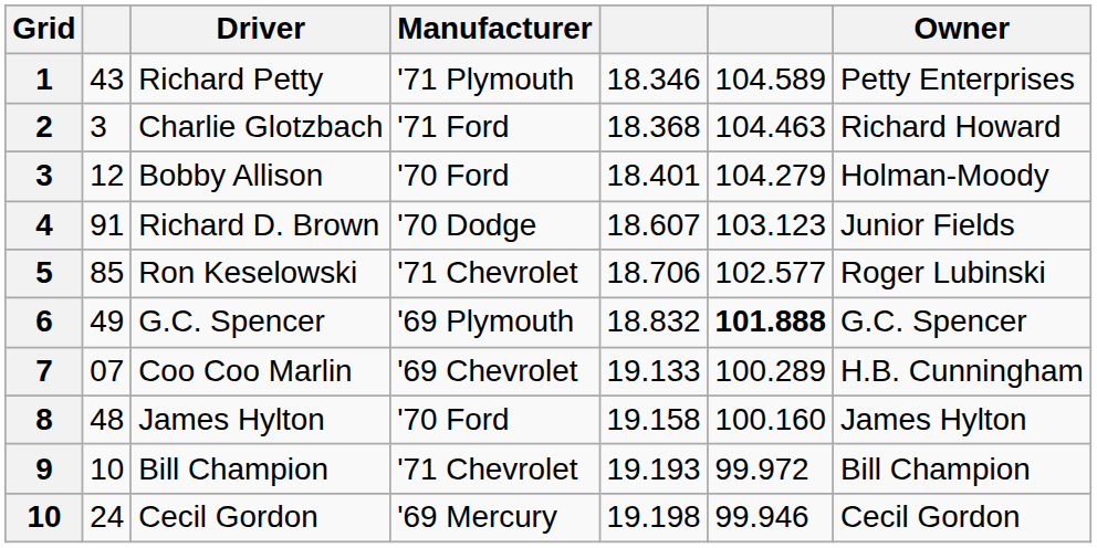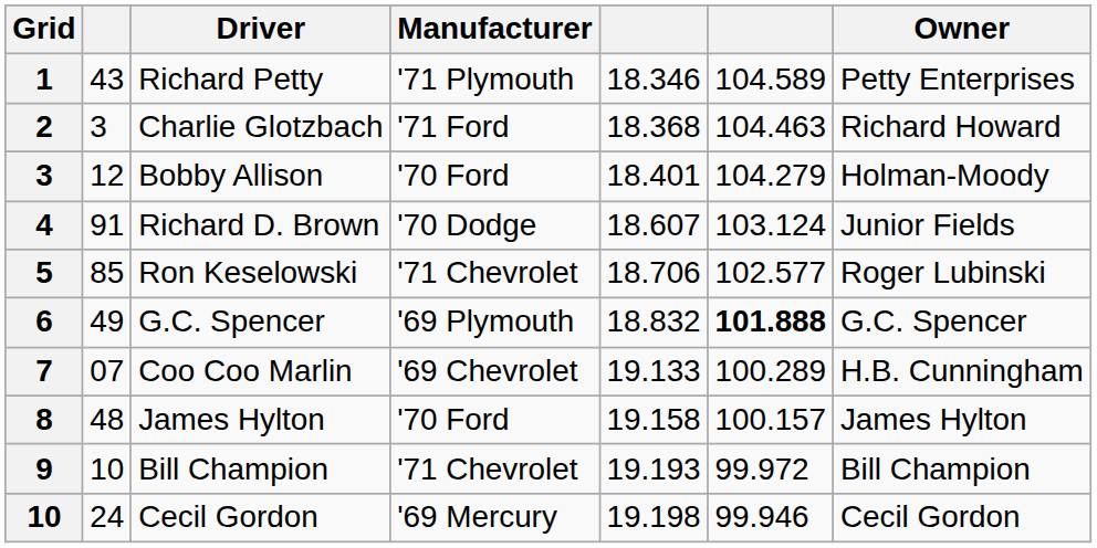4 | column 6: 103.123 -> 103.124
8 | column 6: 100.160 -> 100.157
